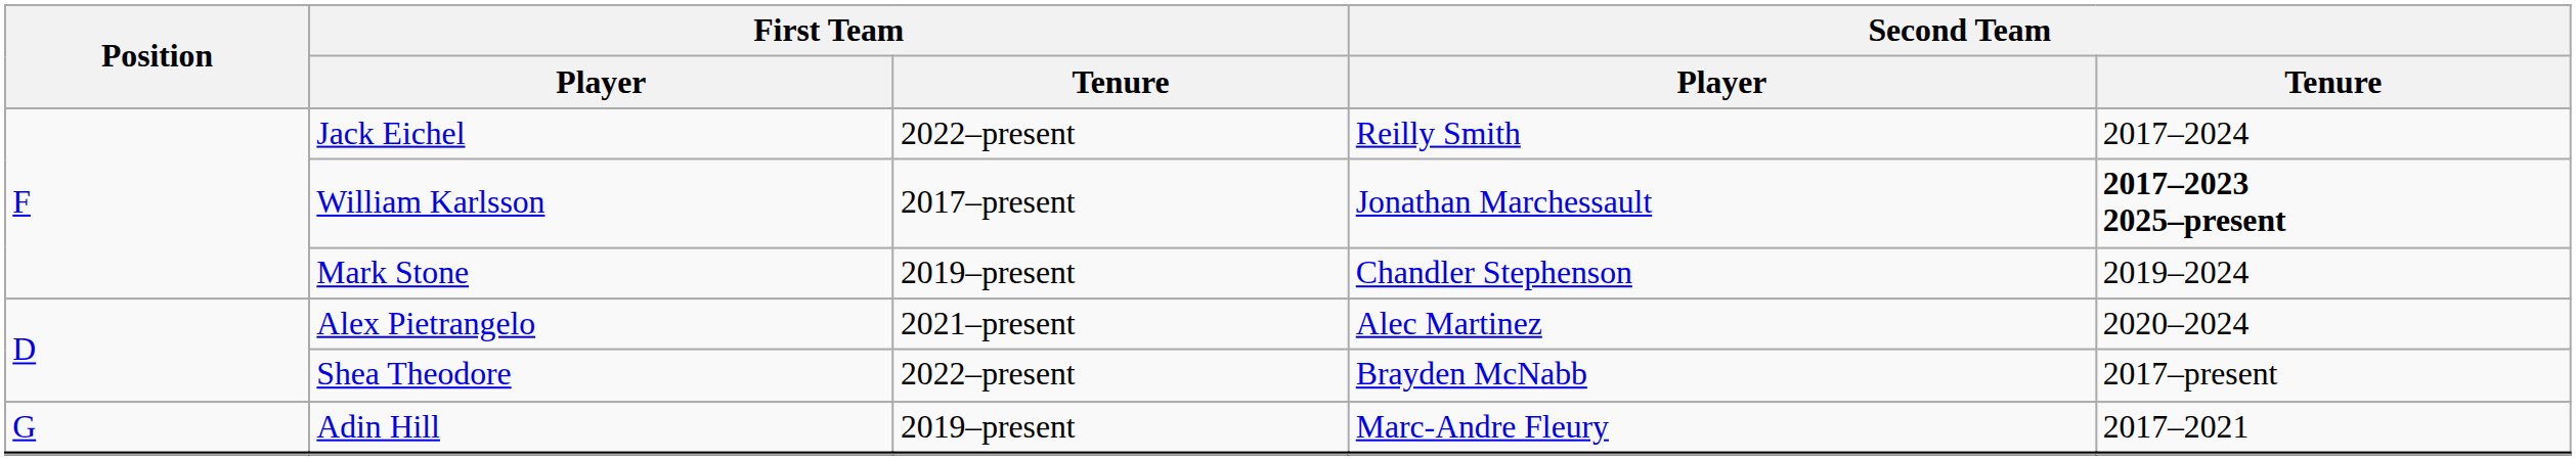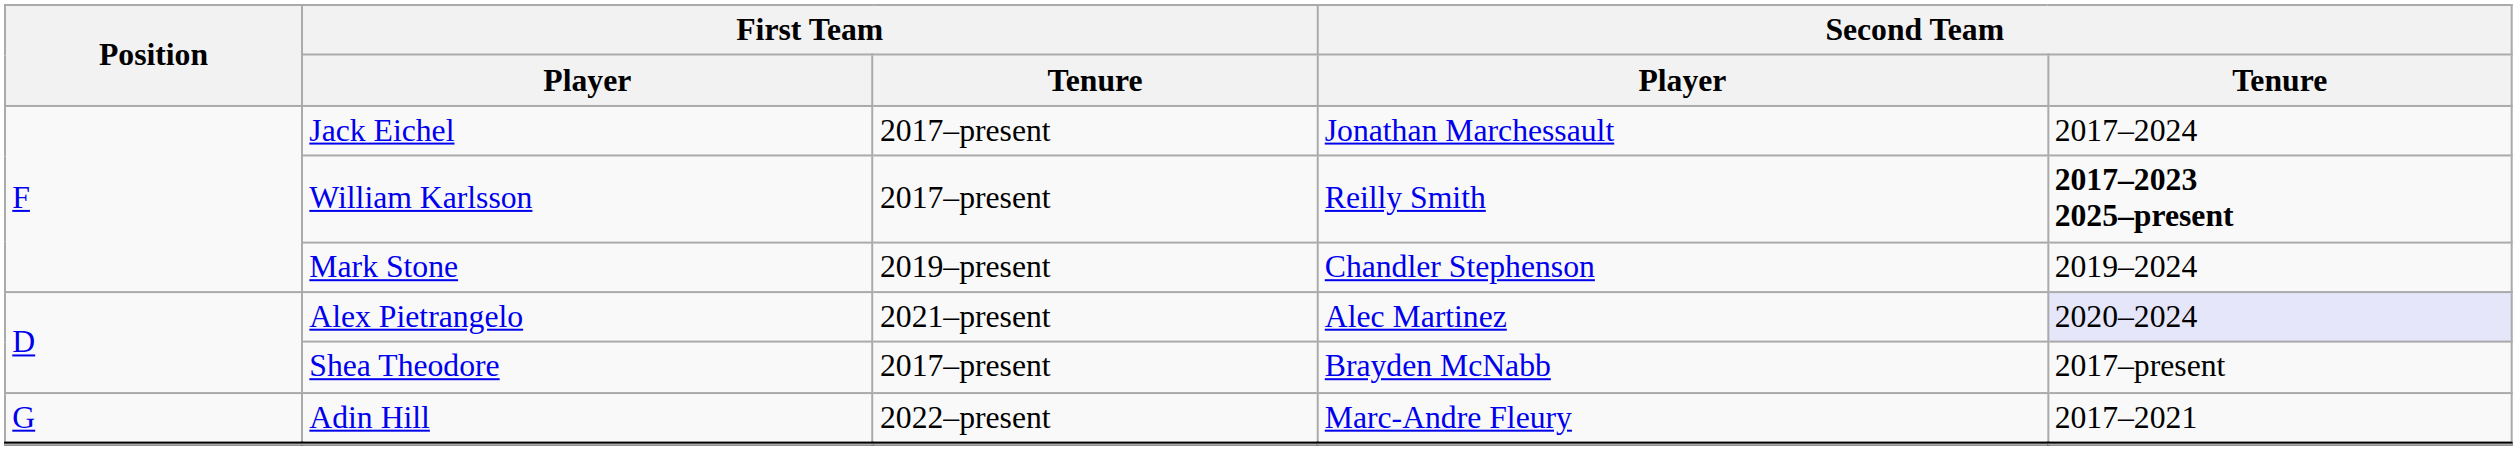Jack Eichel | First Team / Tenure: 2022–present -> 2017–present
Jack Eichel | Second Team / Player: Reilly Smith -> Jonathan Marchessault
William Karlsson | Second Team / Player: Jonathan Marchessault -> Reilly Smith
Alex Pietrangelo | Second Team / Tenure: no background -> lavender background
Shea Theodore | First Team / Tenure: 2022–present -> 2017–present
Adin Hill | First Team / Tenure: 2019–present -> 2022–present
